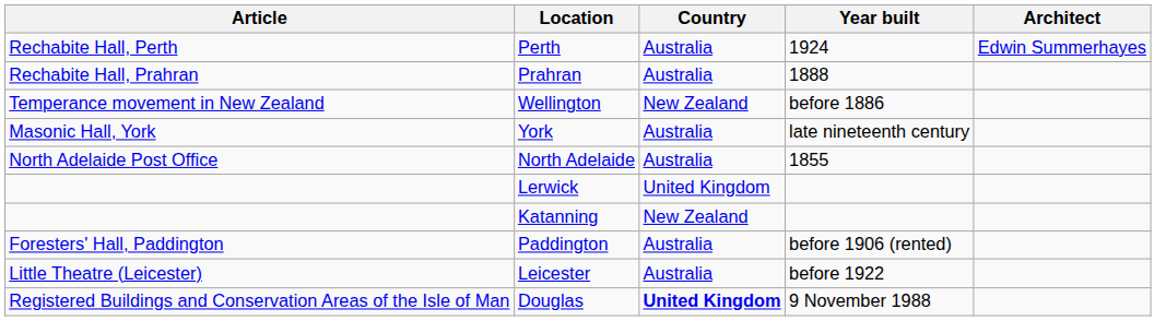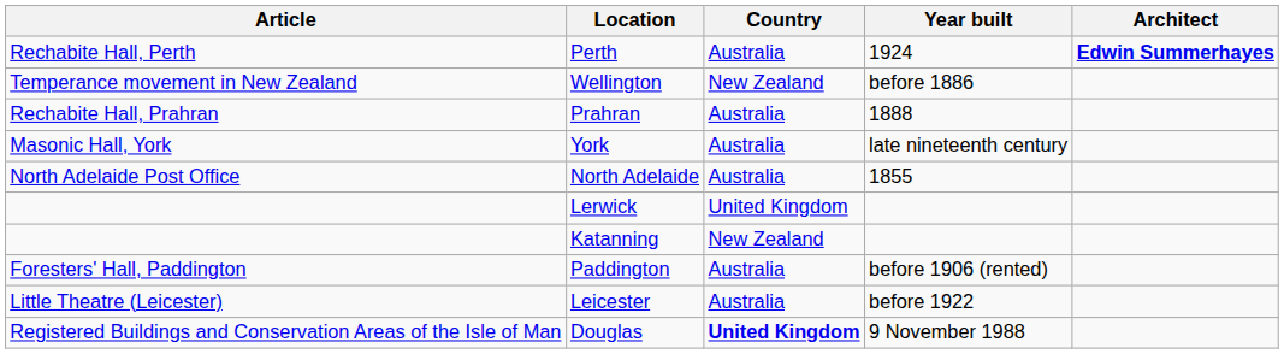Perth | Architect: normal -> bold
rows swapped: Prahran <-> Wellington
